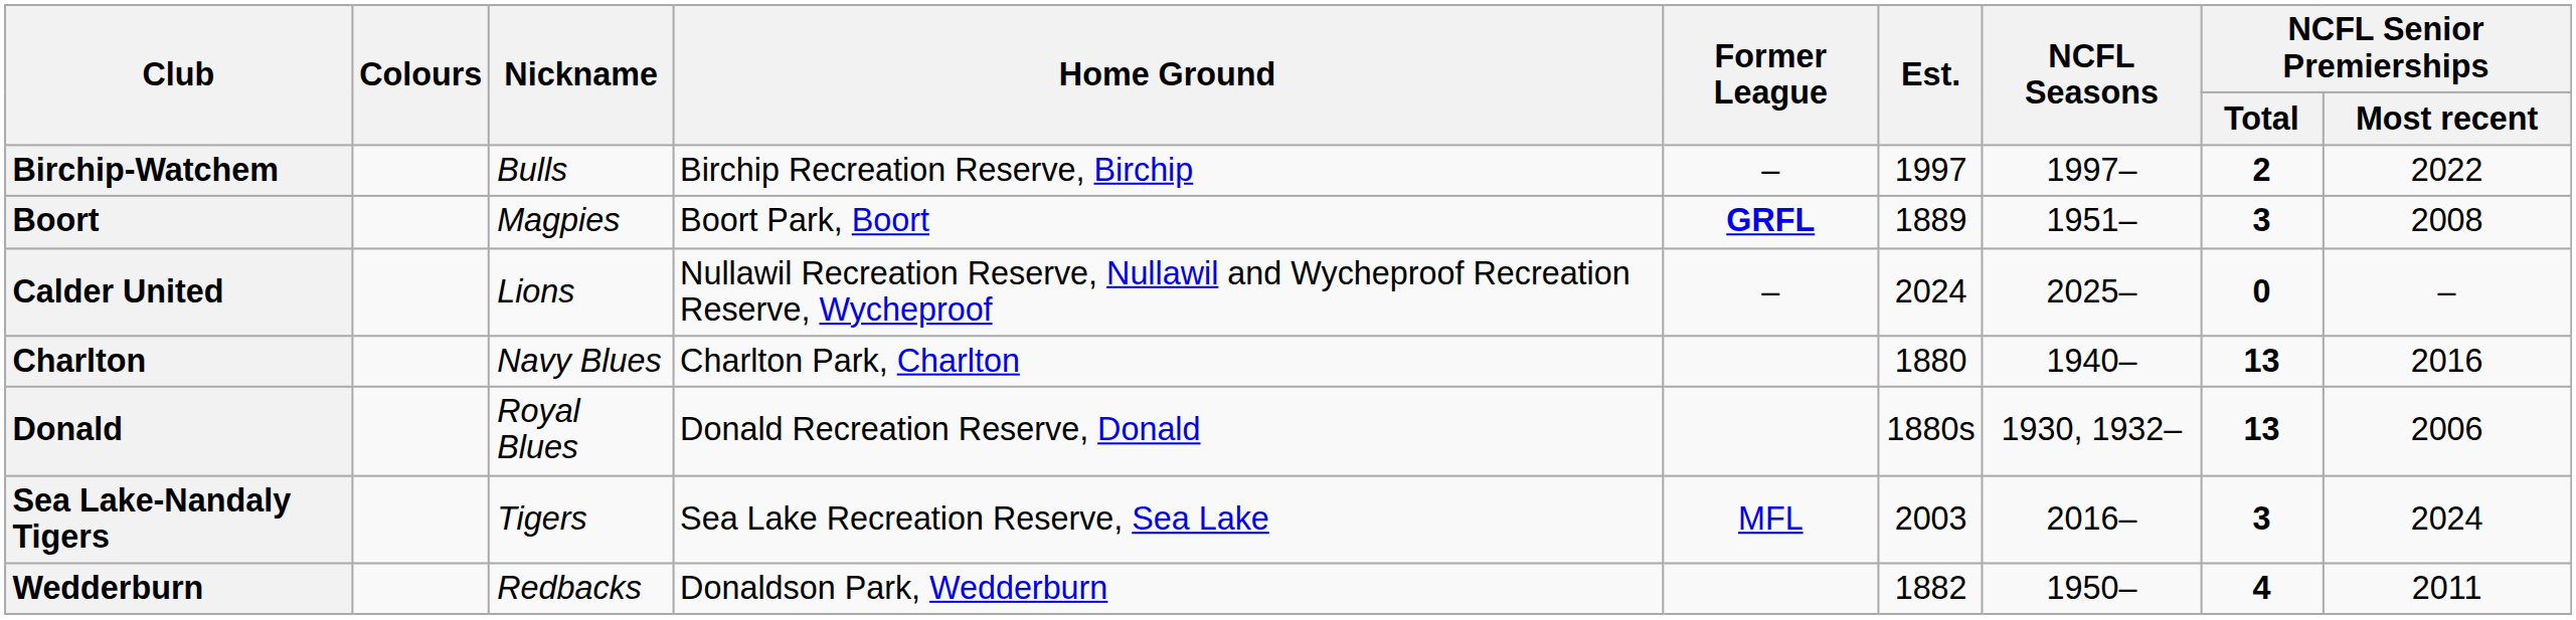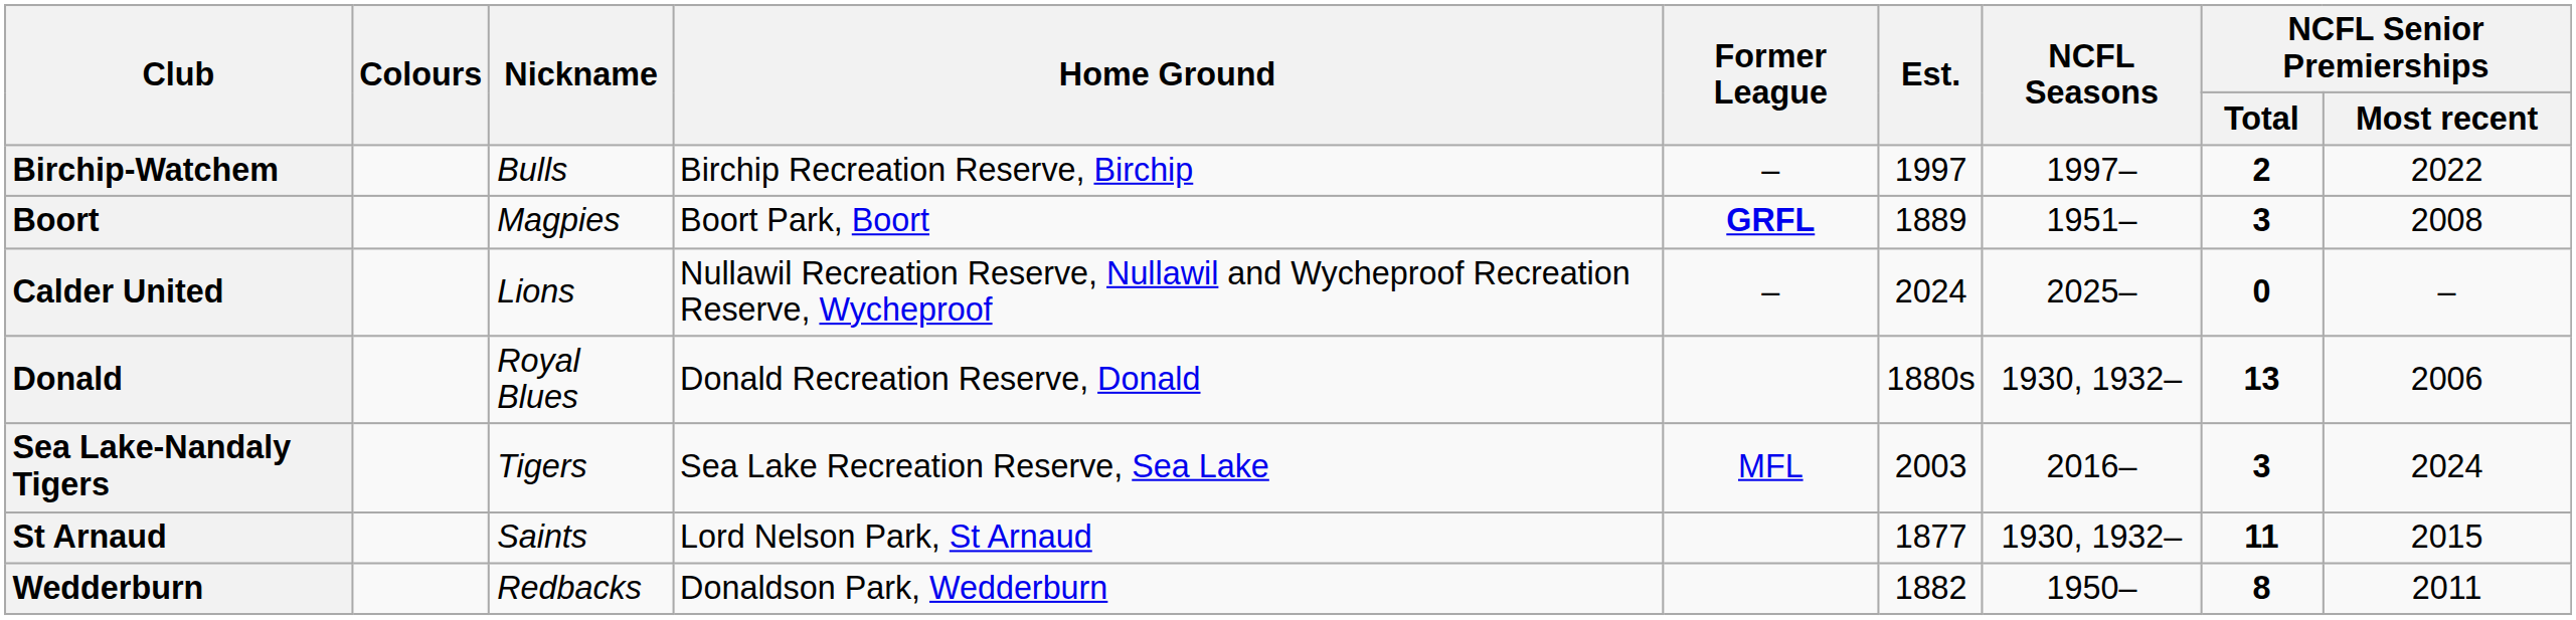- row: Charlton | Navy Blues | Charlton Park, Charlton | 1880 | 1940– | 13 | 2016
+ row: St Arnaud | Saints | Lord Nelson Park, St Arnaud | 1877 | 1930, 1932– | 11 | 2015
Wedderburn | NCFL Senior Premierships / Total: 4 -> 8
